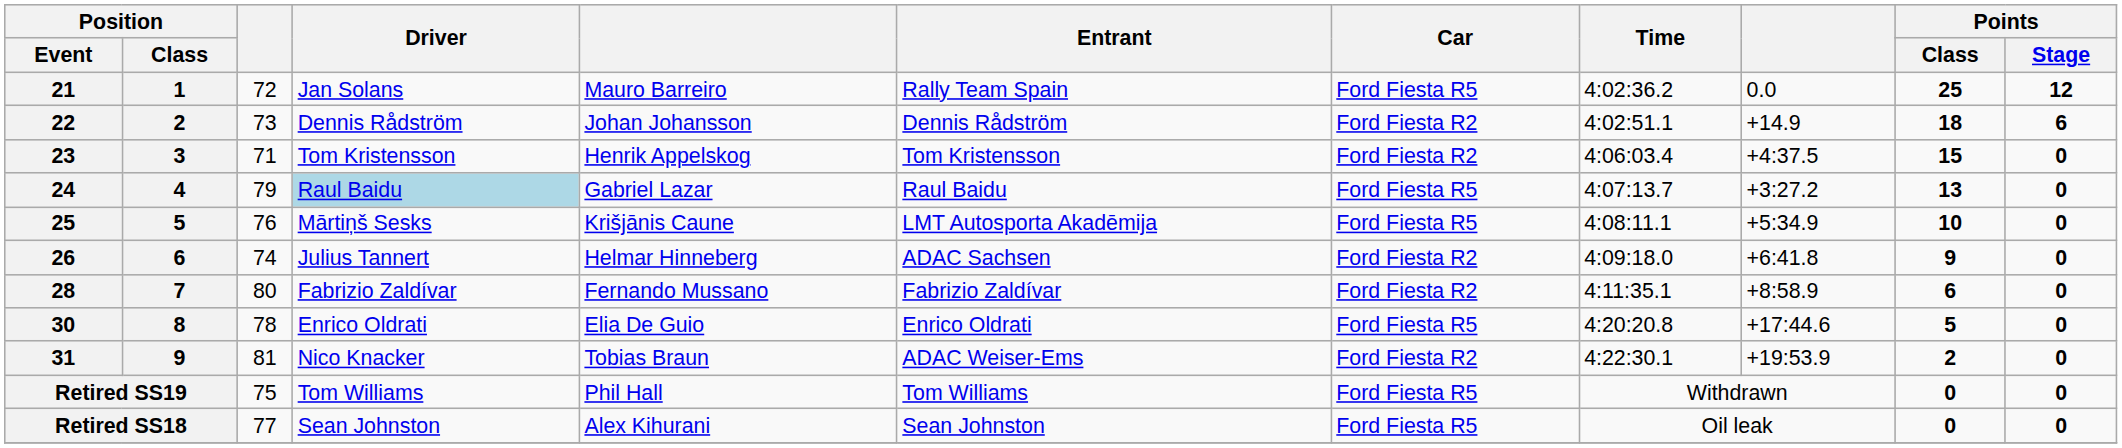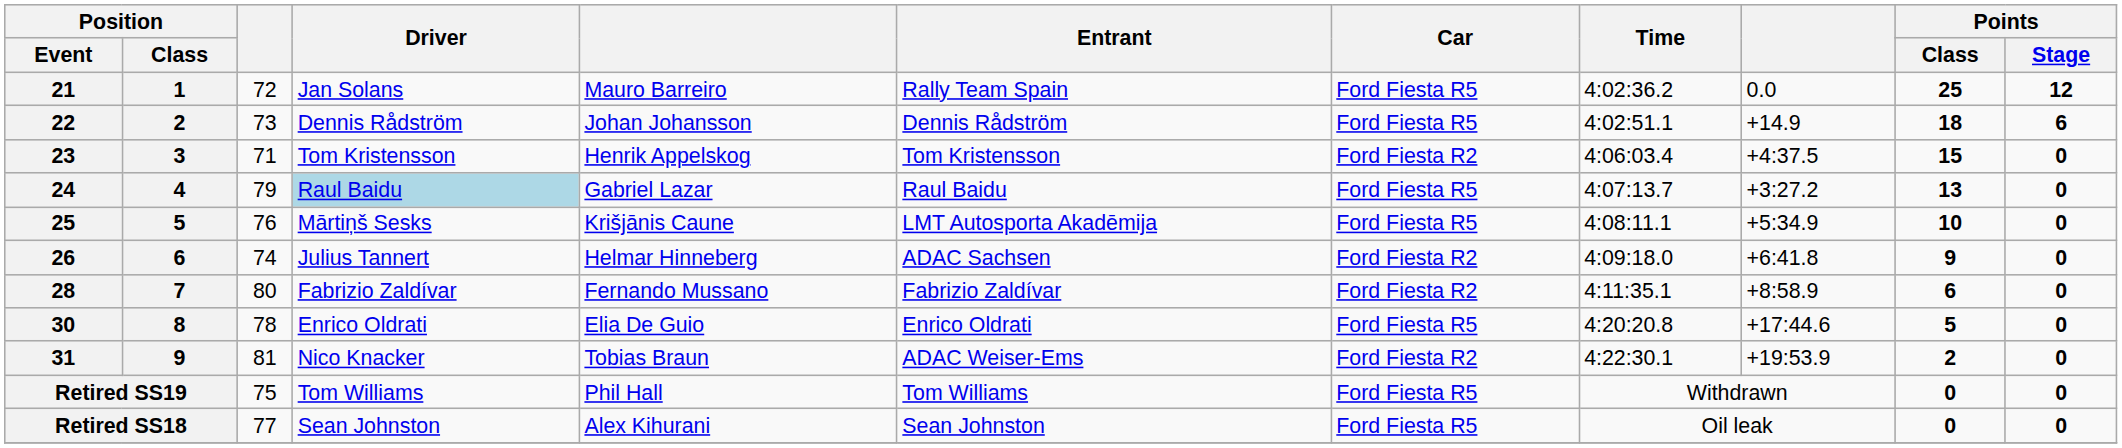22 | Car: Ford Fiesta R2 -> Ford Fiesta R5
